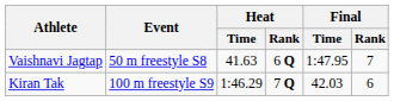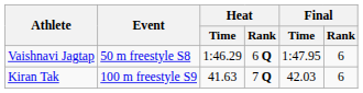Vaishnavi Jagtap | Heat / Time: 41.63 -> 1:46.29
Vaishnavi Jagtap | Final / Rank: 7 -> 6
Kiran Tak | Heat / Time: 1:46.29 -> 41.63
